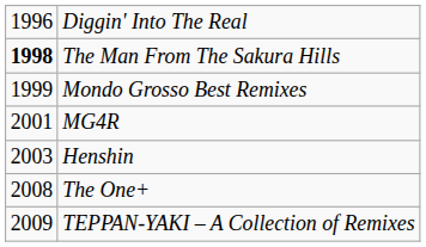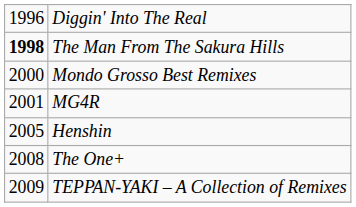Mondo Grosso Best Remixes | column 1: 1999 -> 2000
Henshin | column 1: 2003 -> 2005
